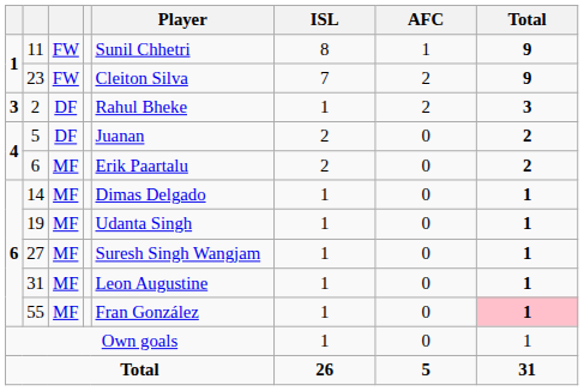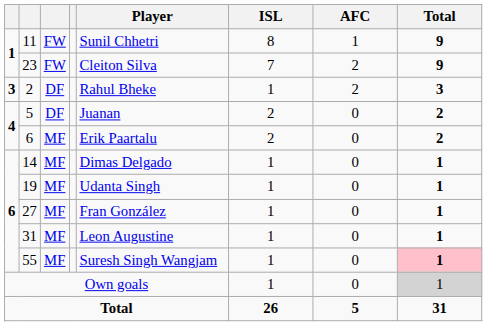27 | Player: Suresh Singh Wangjam -> Fran González
55 | Player: Fran González -> Suresh Singh Wangjam
Own goals | Total: no background -> lightgrey background
